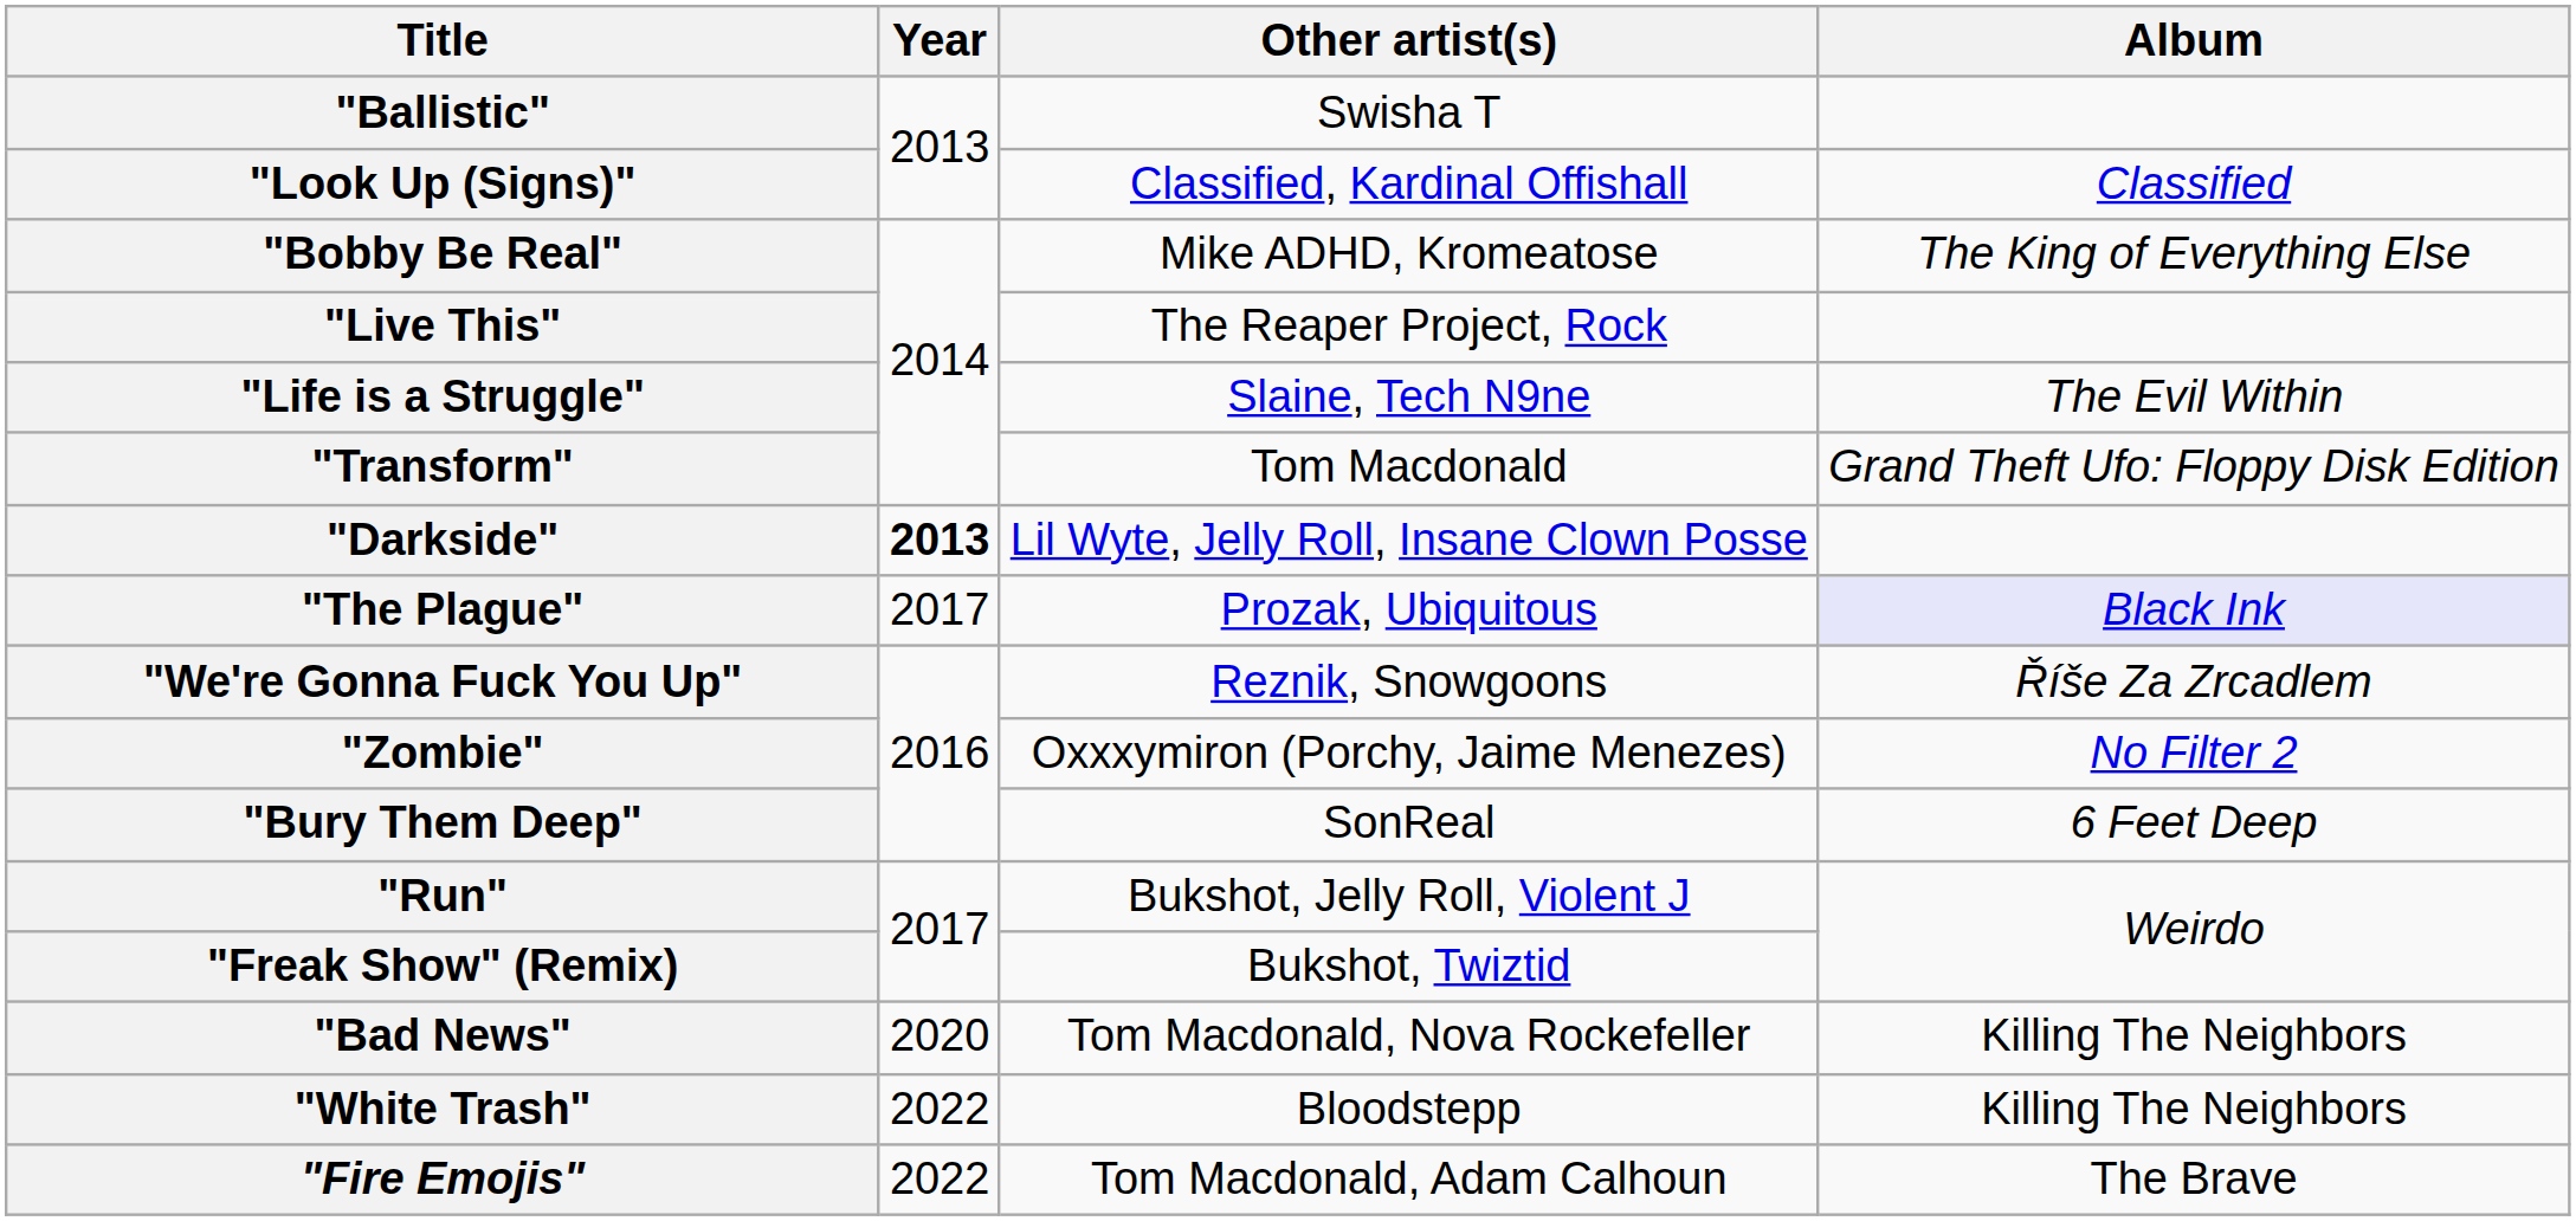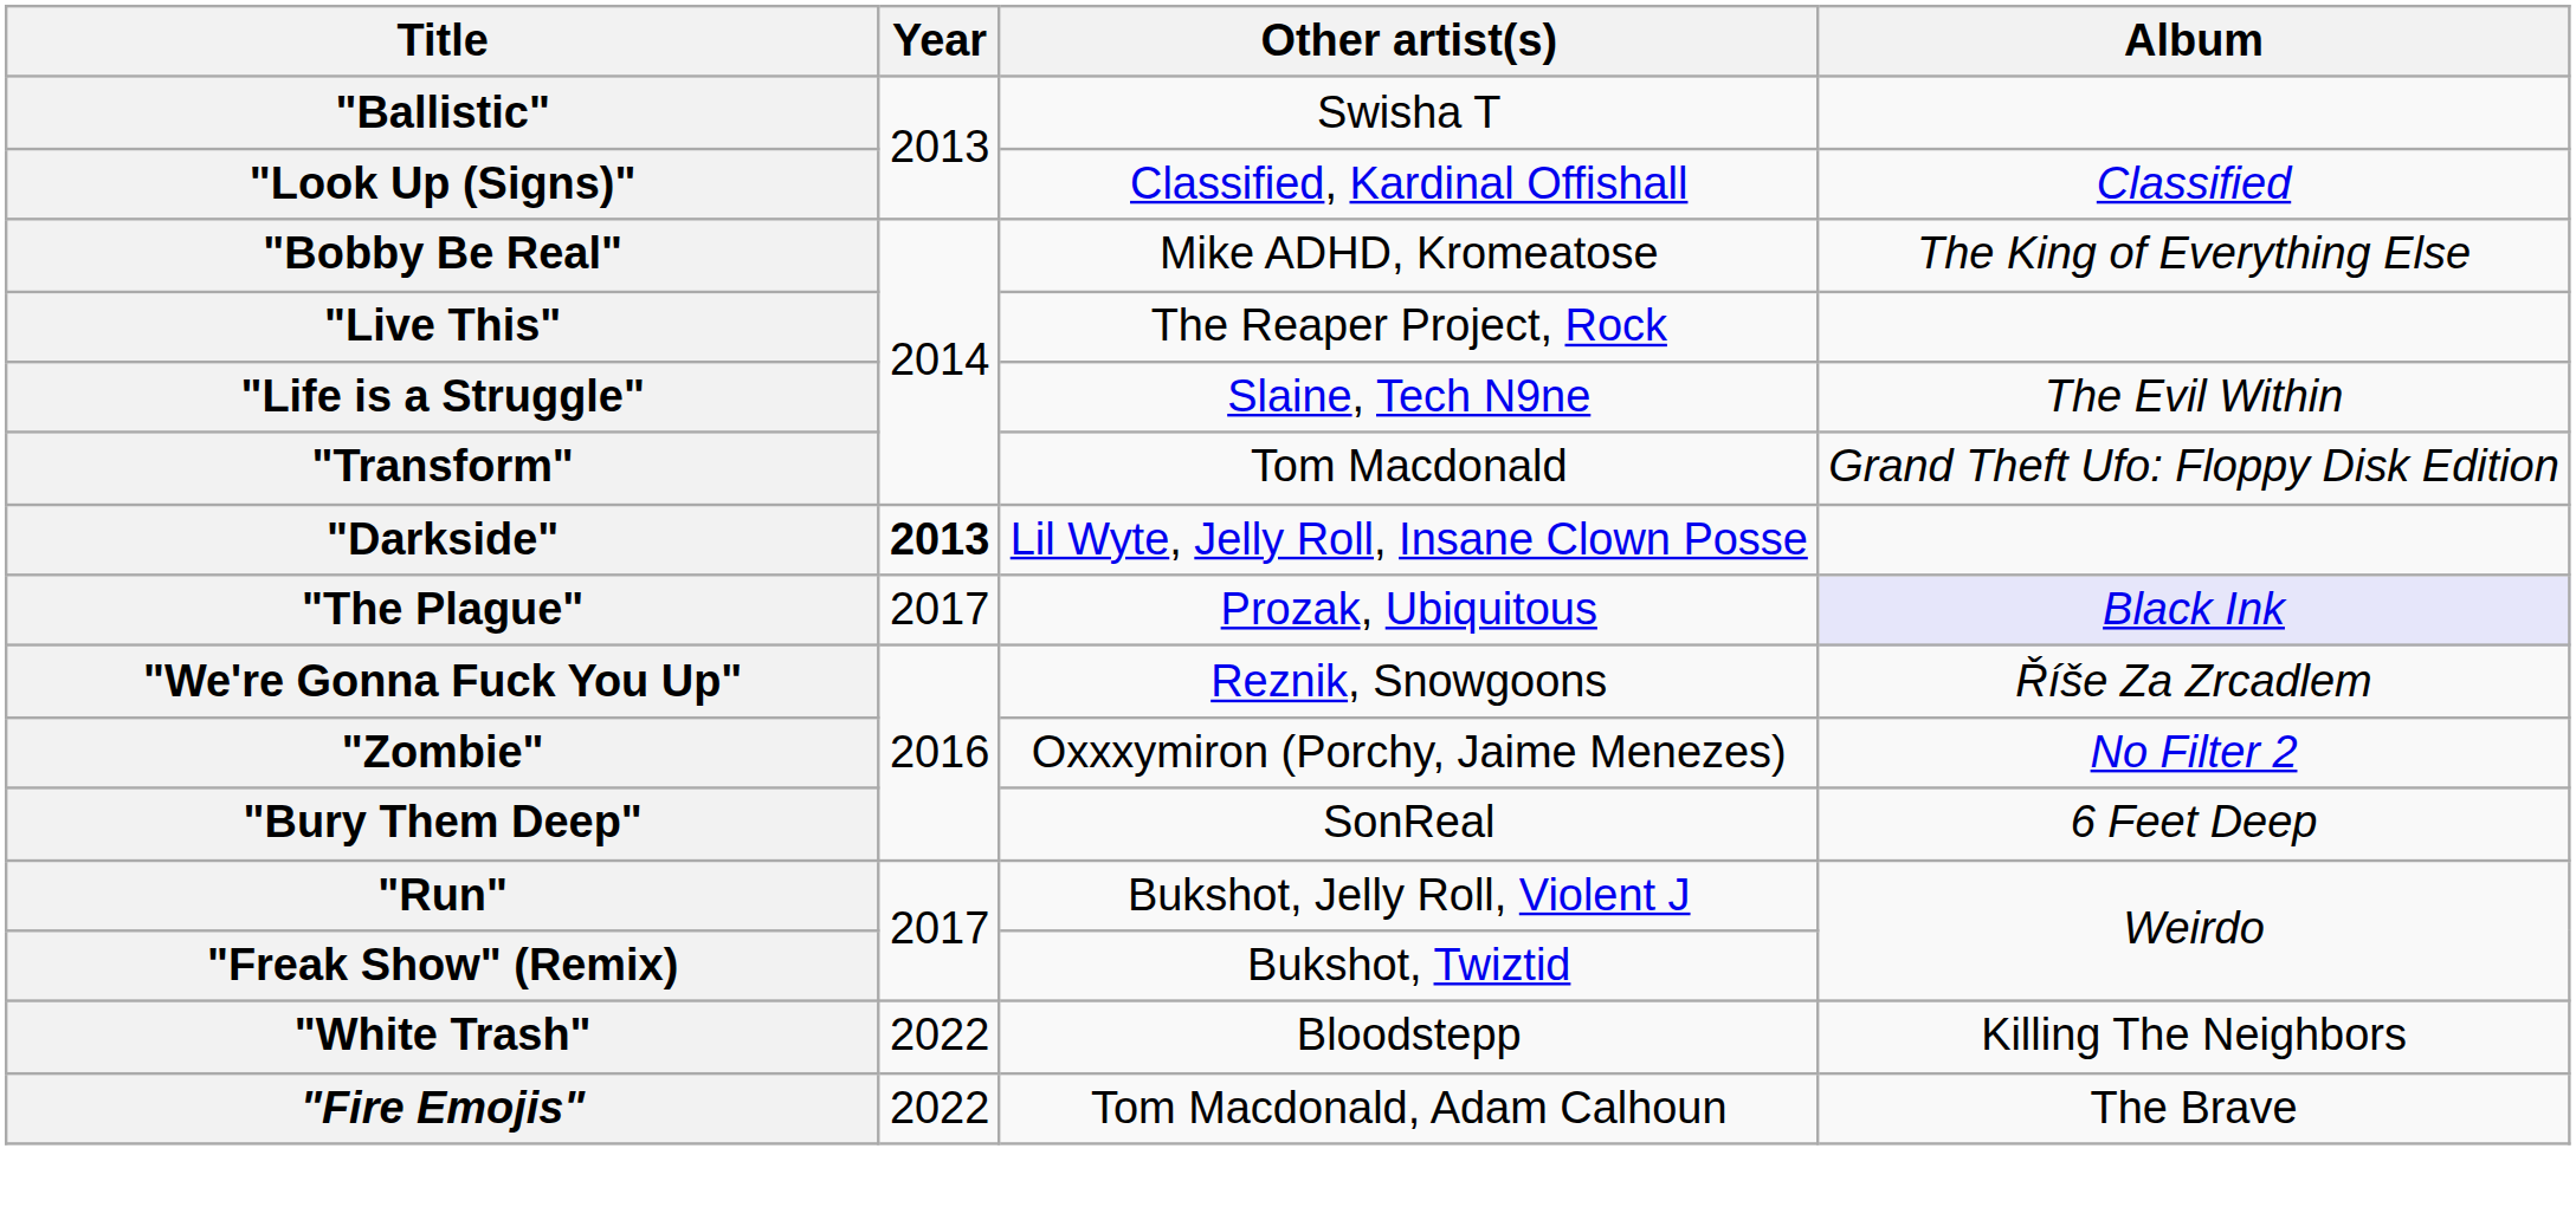- row: "Bad News" | 2020 | Tom Macdonald, Nova Rockefeller | Killing The Neighbors
